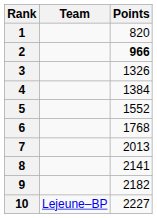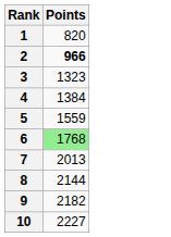- column: Team | Lejeune–BP
3 | Points: 1326 -> 1323
5 | Points: 1552 -> 1559
6 | Points: no background -> lightgreen background
8 | Points: 2141 -> 2144
